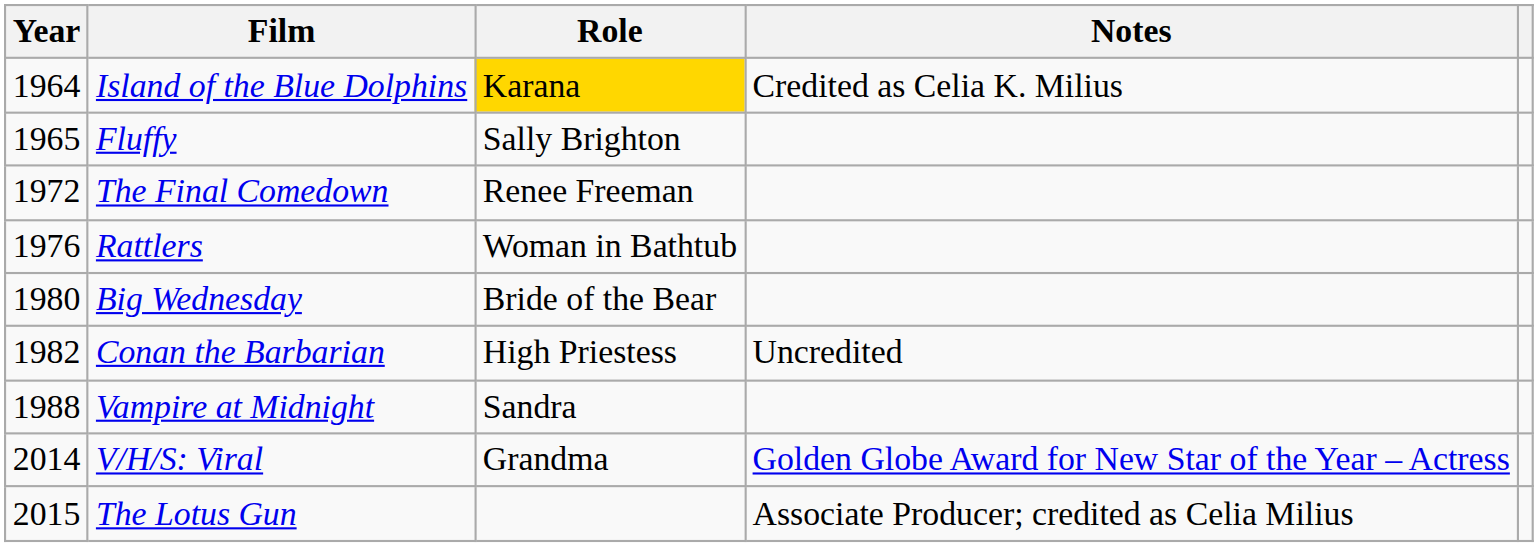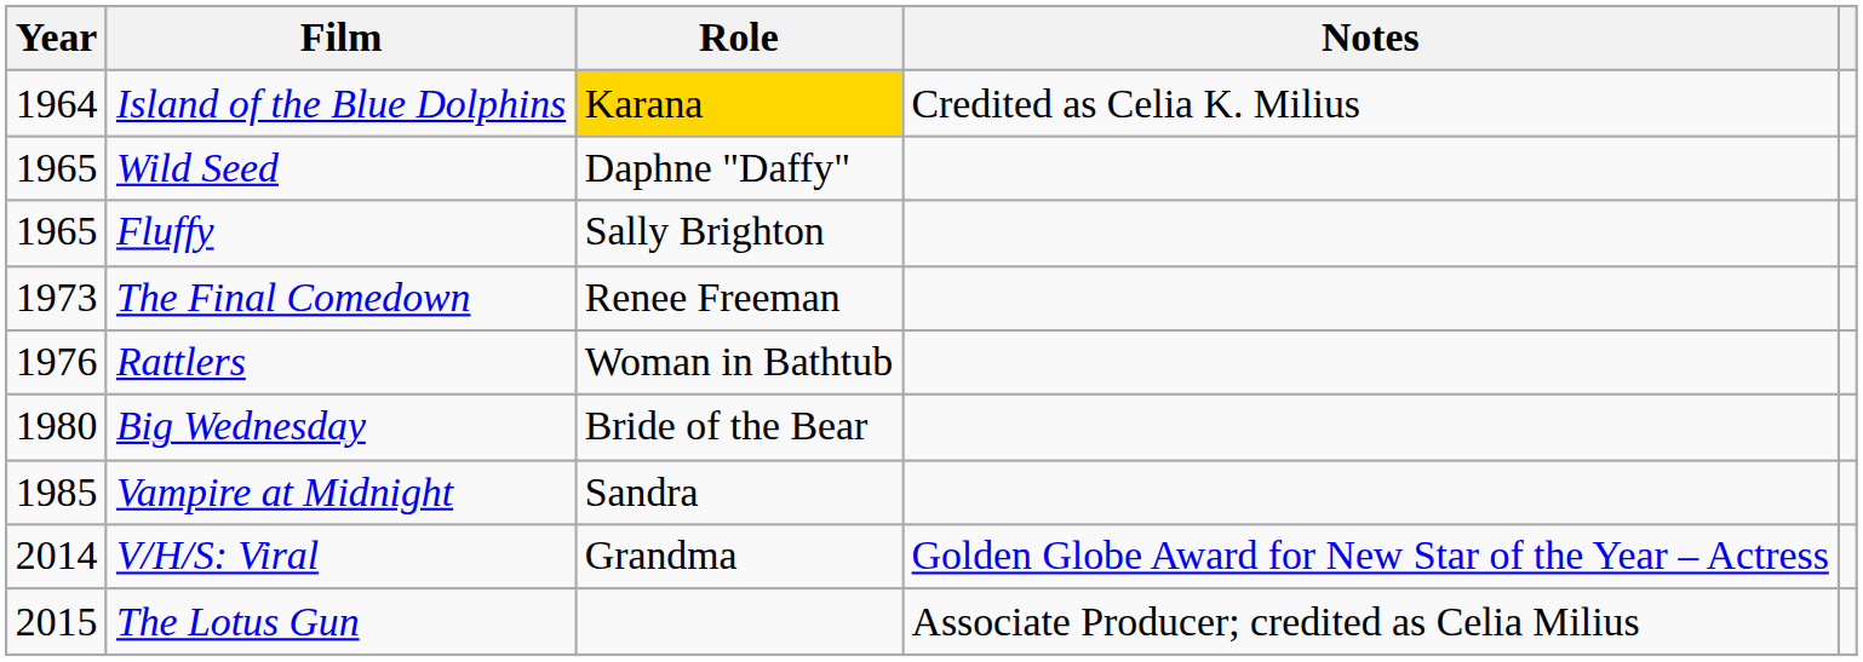+ row: 1965 | Wild Seed | Daphne "Daffy"
The Final Comedown | Year: 1972 -> 1973
- row: 1982 | Conan the Barbarian | High Priestess | Uncredited
Vampire at Midnight | Year: 1988 -> 1985
